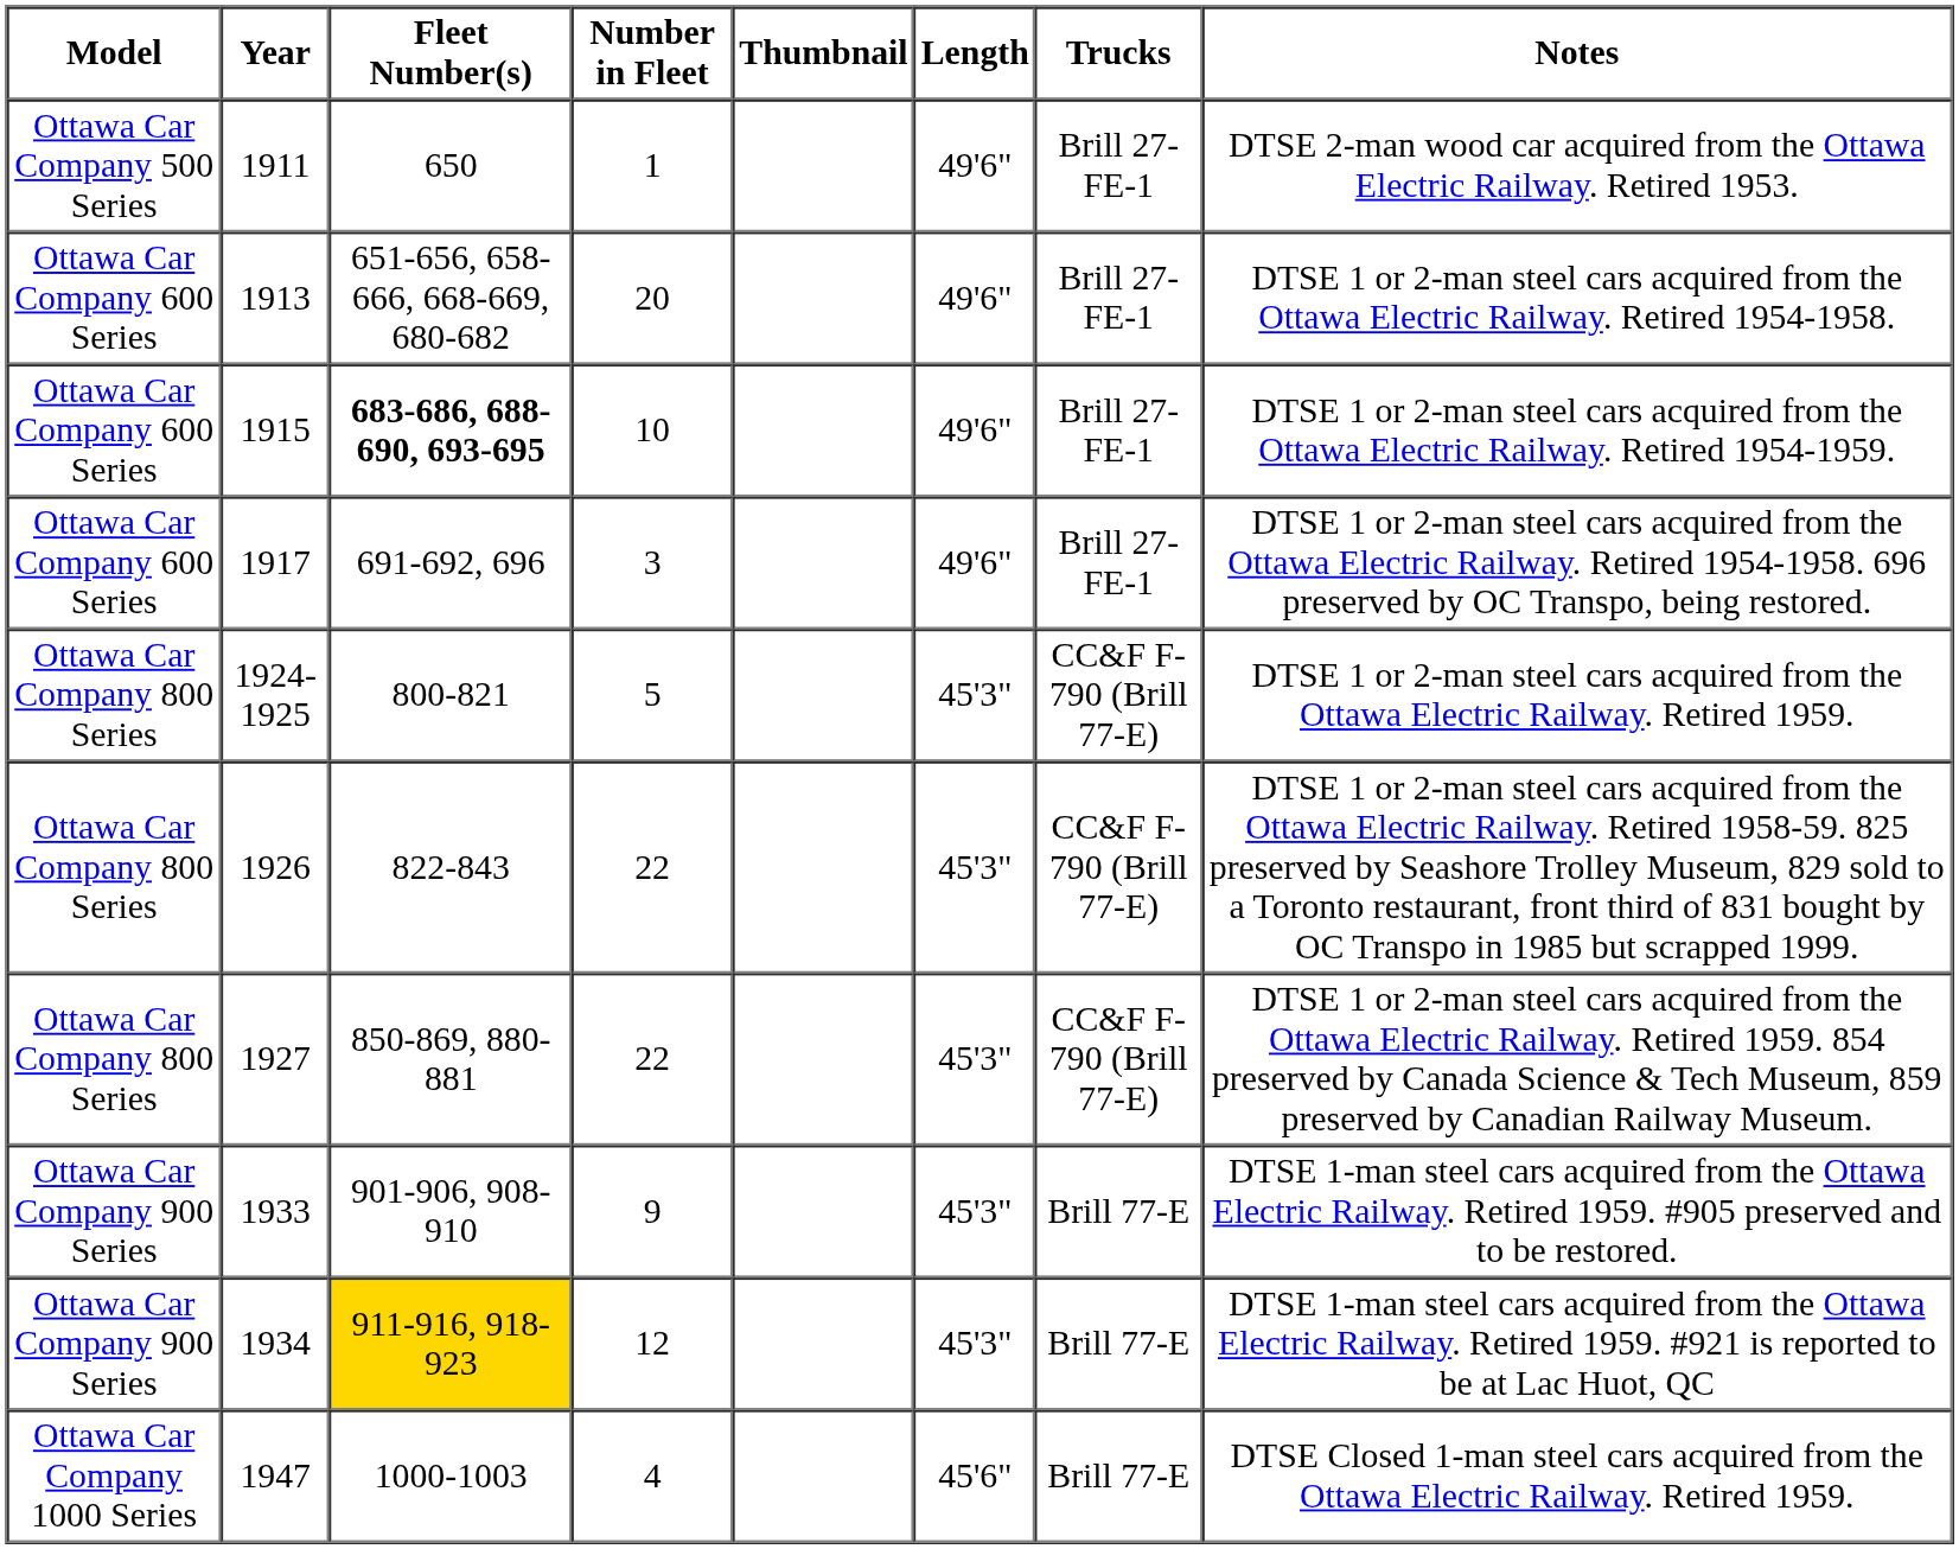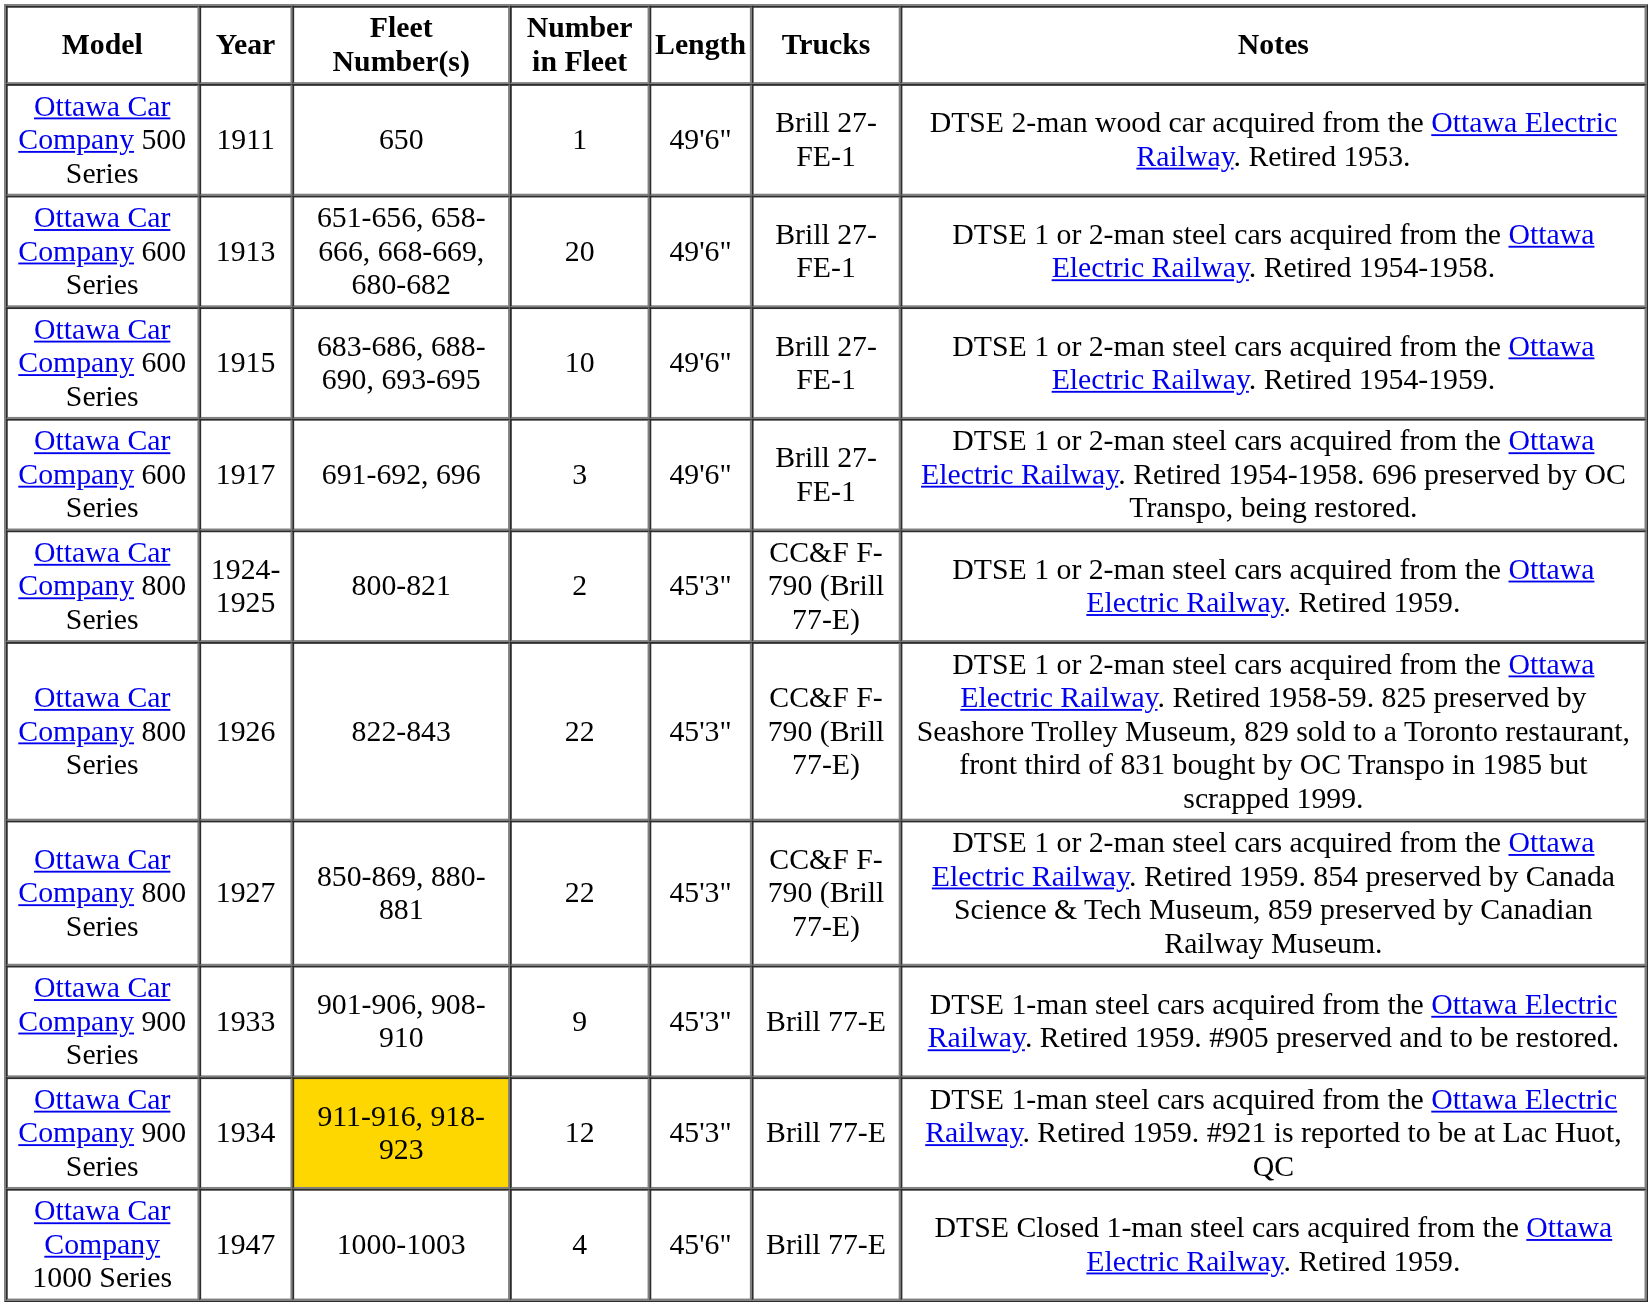- column: Thumbnail
1915 | Fleet Number(s): bold -> normal
1924-1925 | Number in Fleet: 5 -> 2
